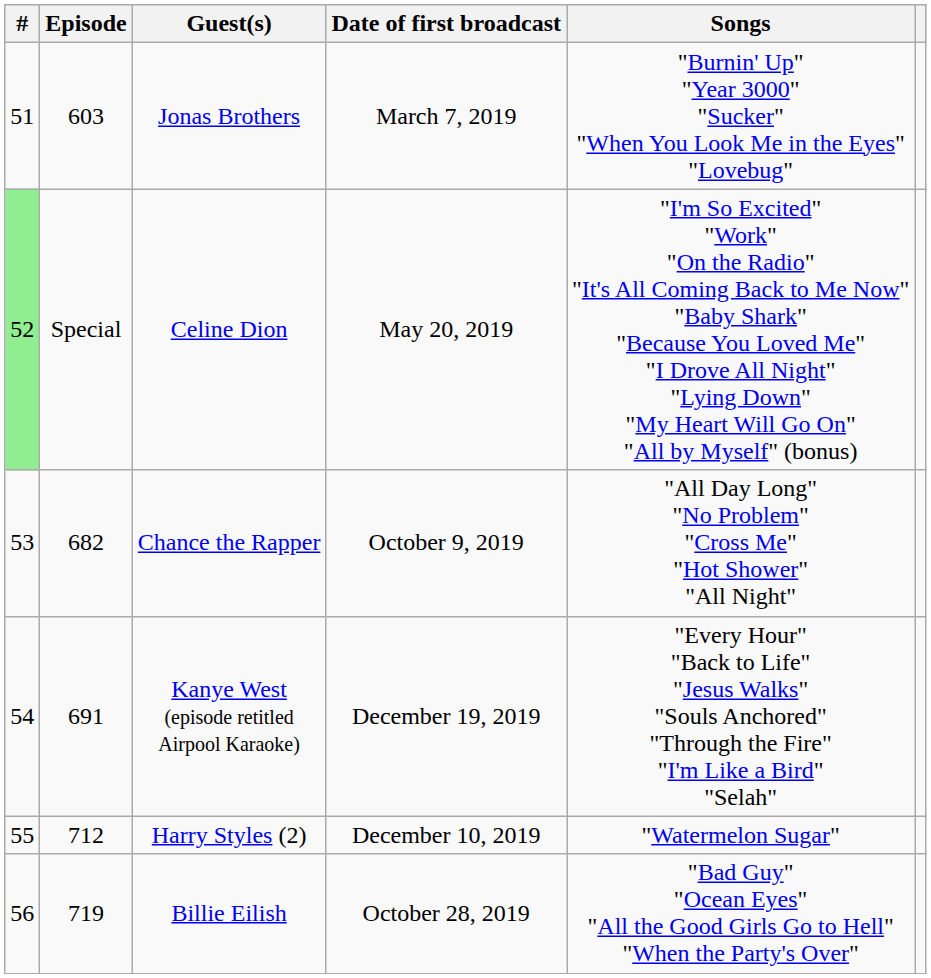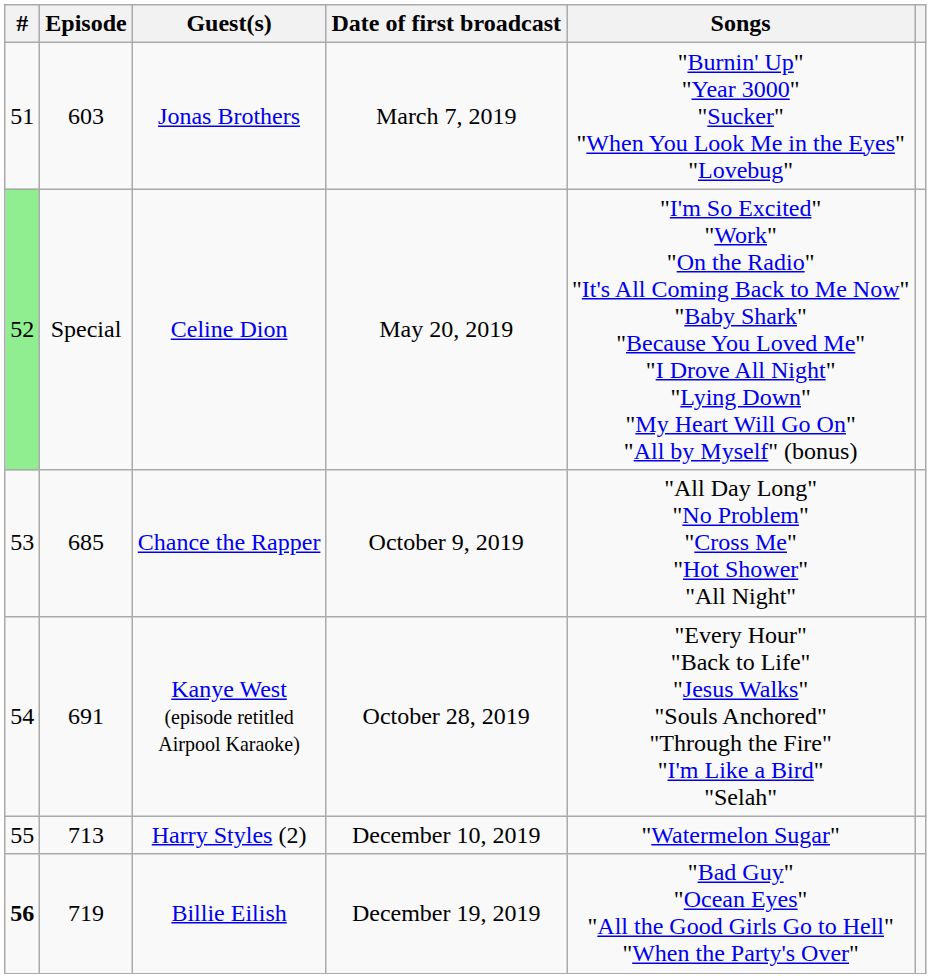Chance the Rapper | Episode: 682 -> 685
Kanye West (episode retitled Airpool Karaoke) | Date of first broadcast: December 19, 2019 -> October 28, 2019
Harry Styles (2) | Episode: 712 -> 713
Billie Eilish | #: normal -> bold
Billie Eilish | Date of first broadcast: October 28, 2019 -> December 19, 2019
